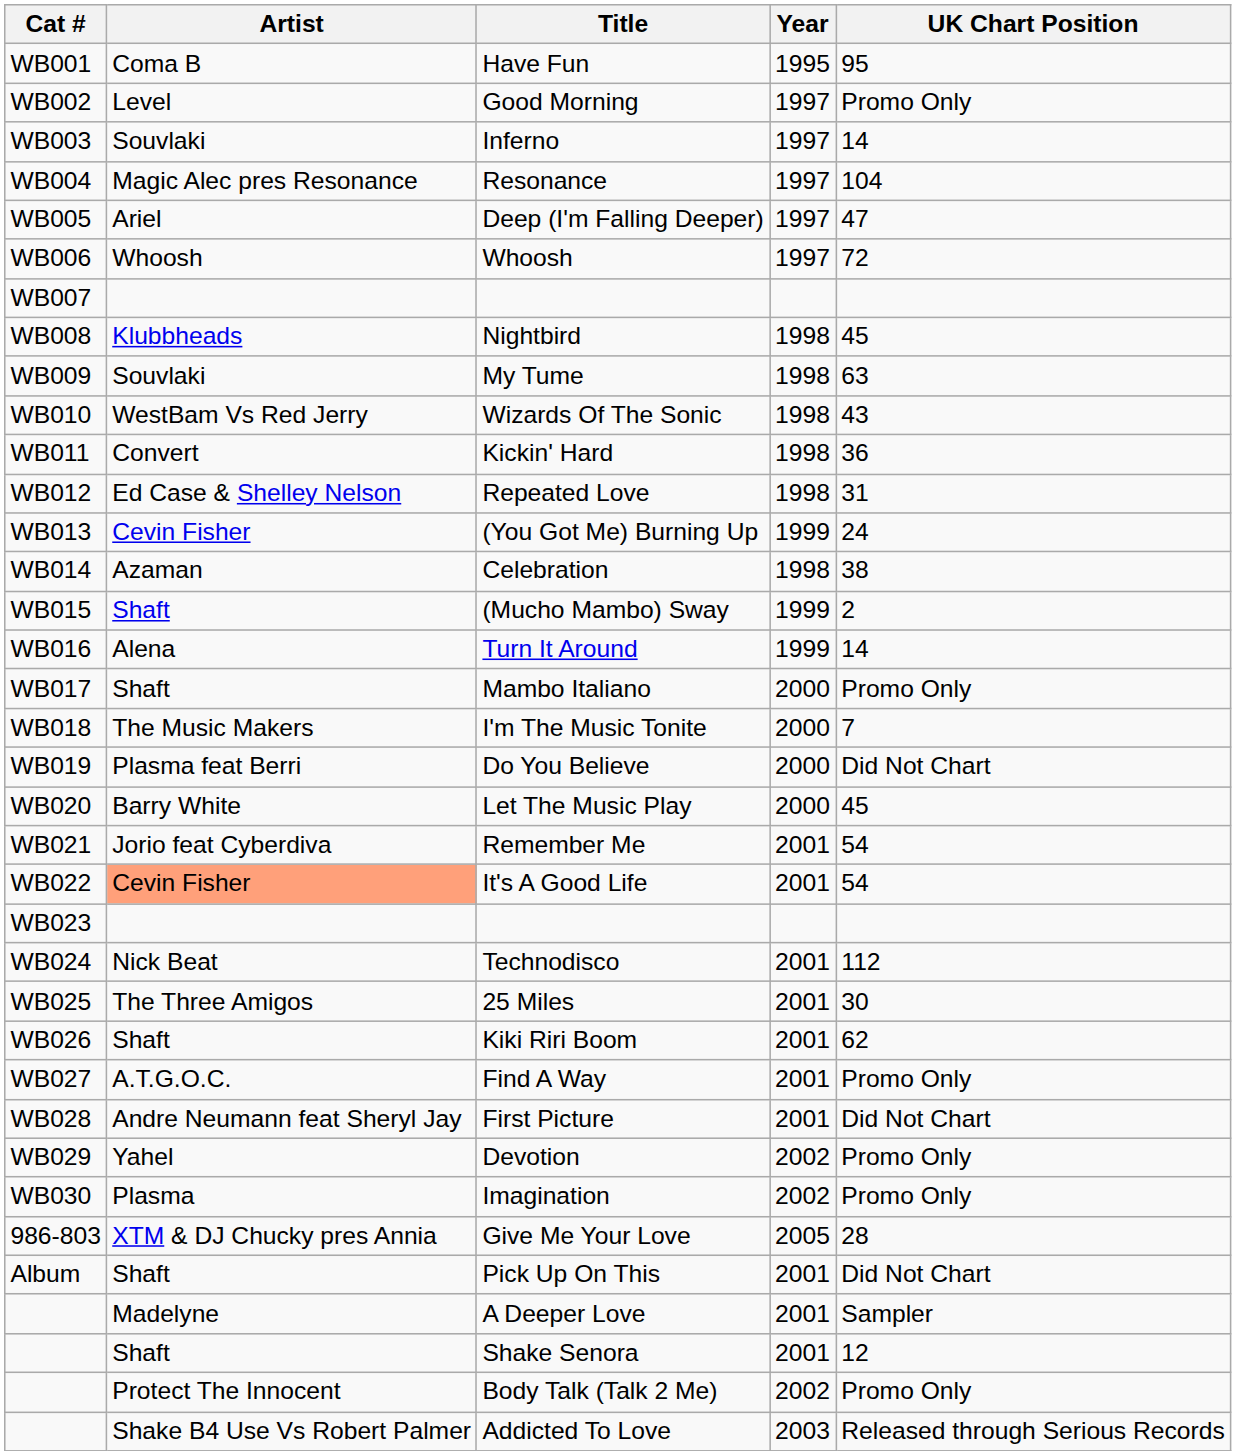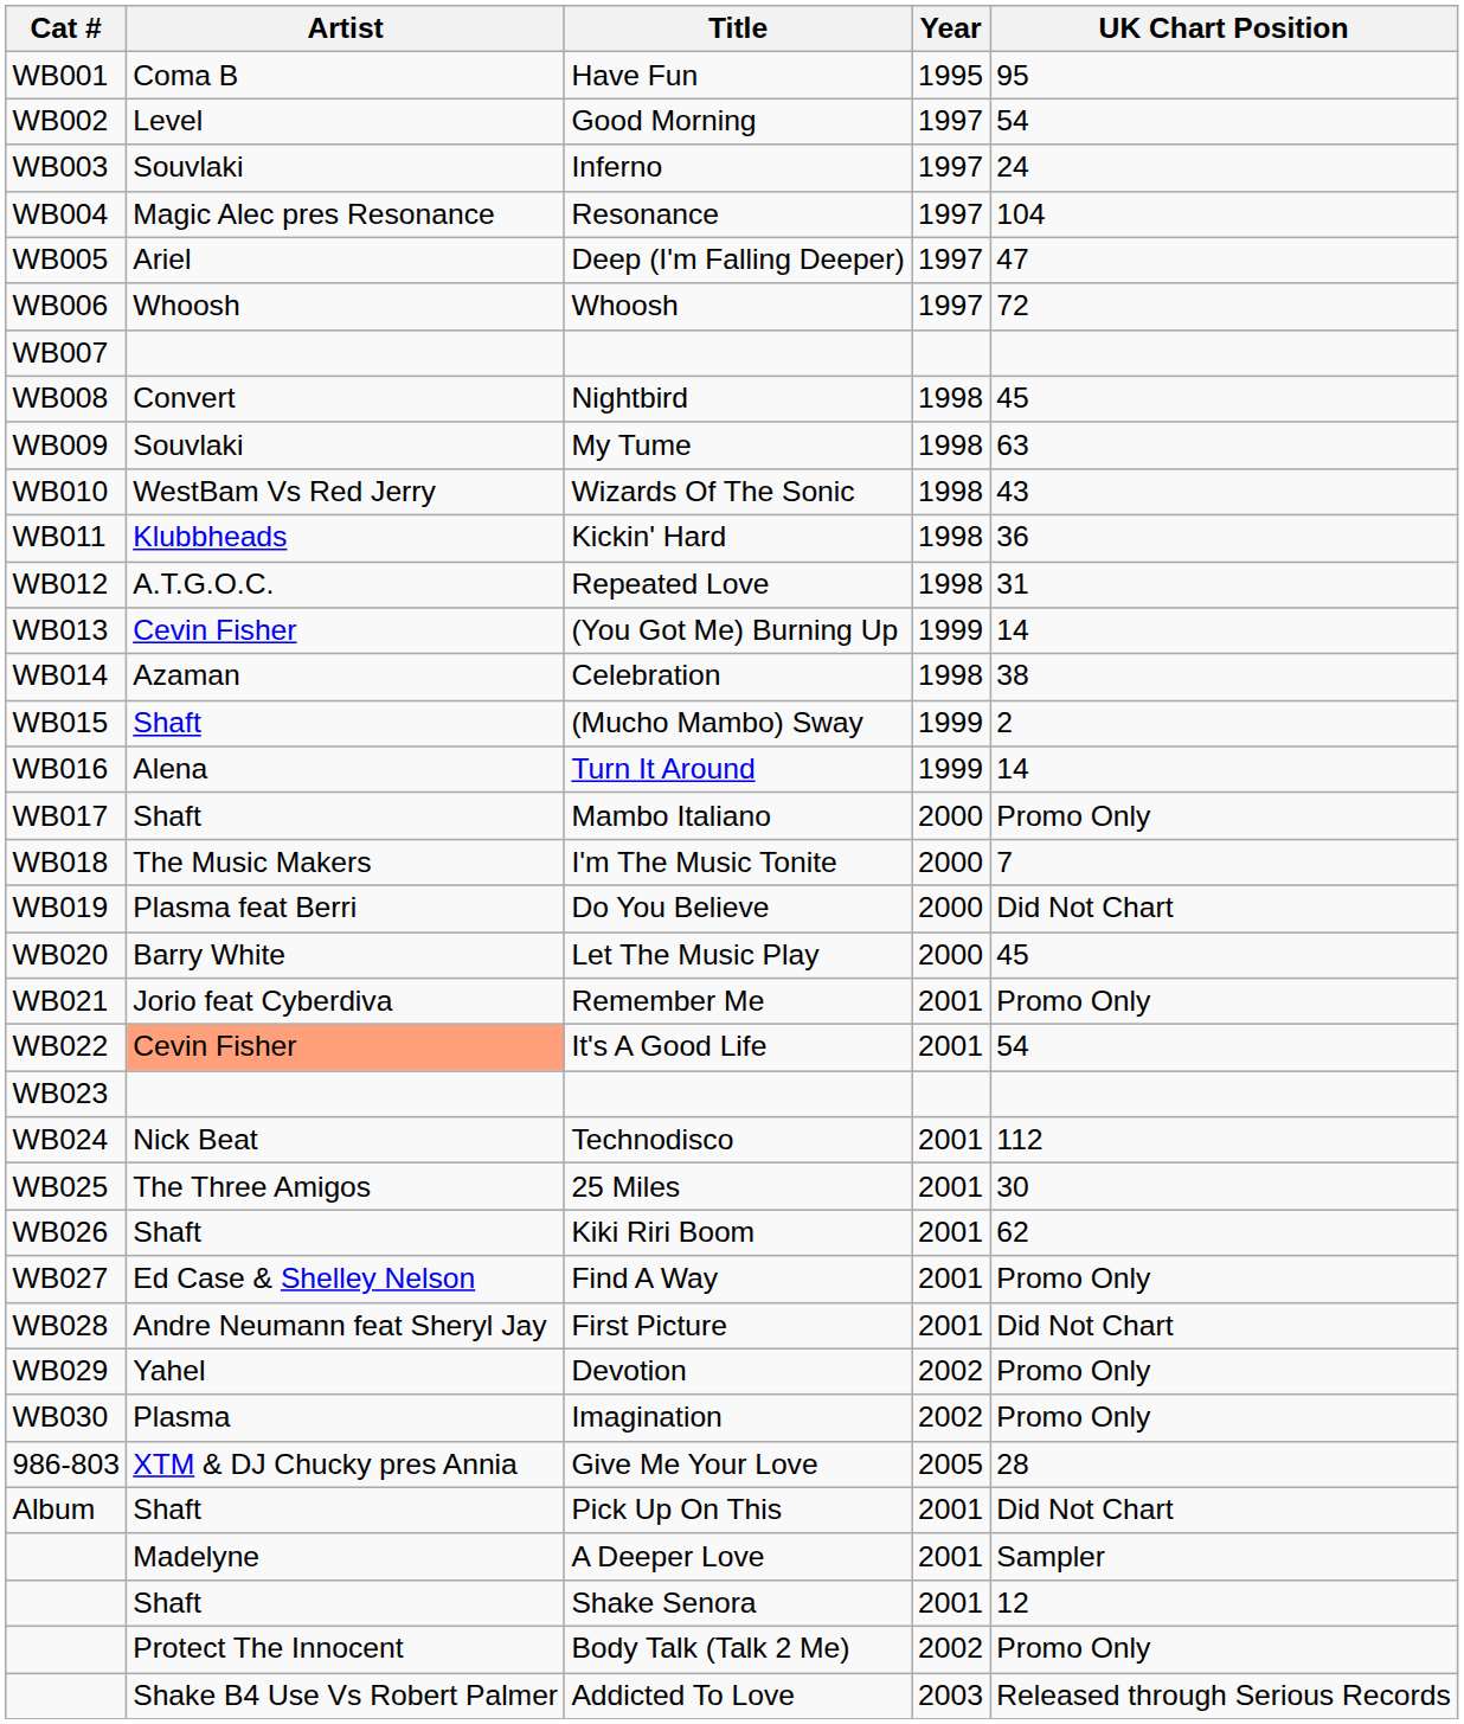Good Morning | UK Chart Position: Promo Only -> 54
Inferno | UK Chart Position: 14 -> 24
Nightbird | Artist: Klubbheads -> Convert
Kickin' Hard | Artist: Convert -> Klubbheads
Repeated Love | Artist: Ed Case & Shelley Nelson -> A.T.G.O.C.
(You Got Me) Burning Up | UK Chart Position: 24 -> 14
Remember Me | UK Chart Position: 54 -> Promo Only
Find A Way | Artist: A.T.G.O.C. -> Ed Case & Shelley Nelson
